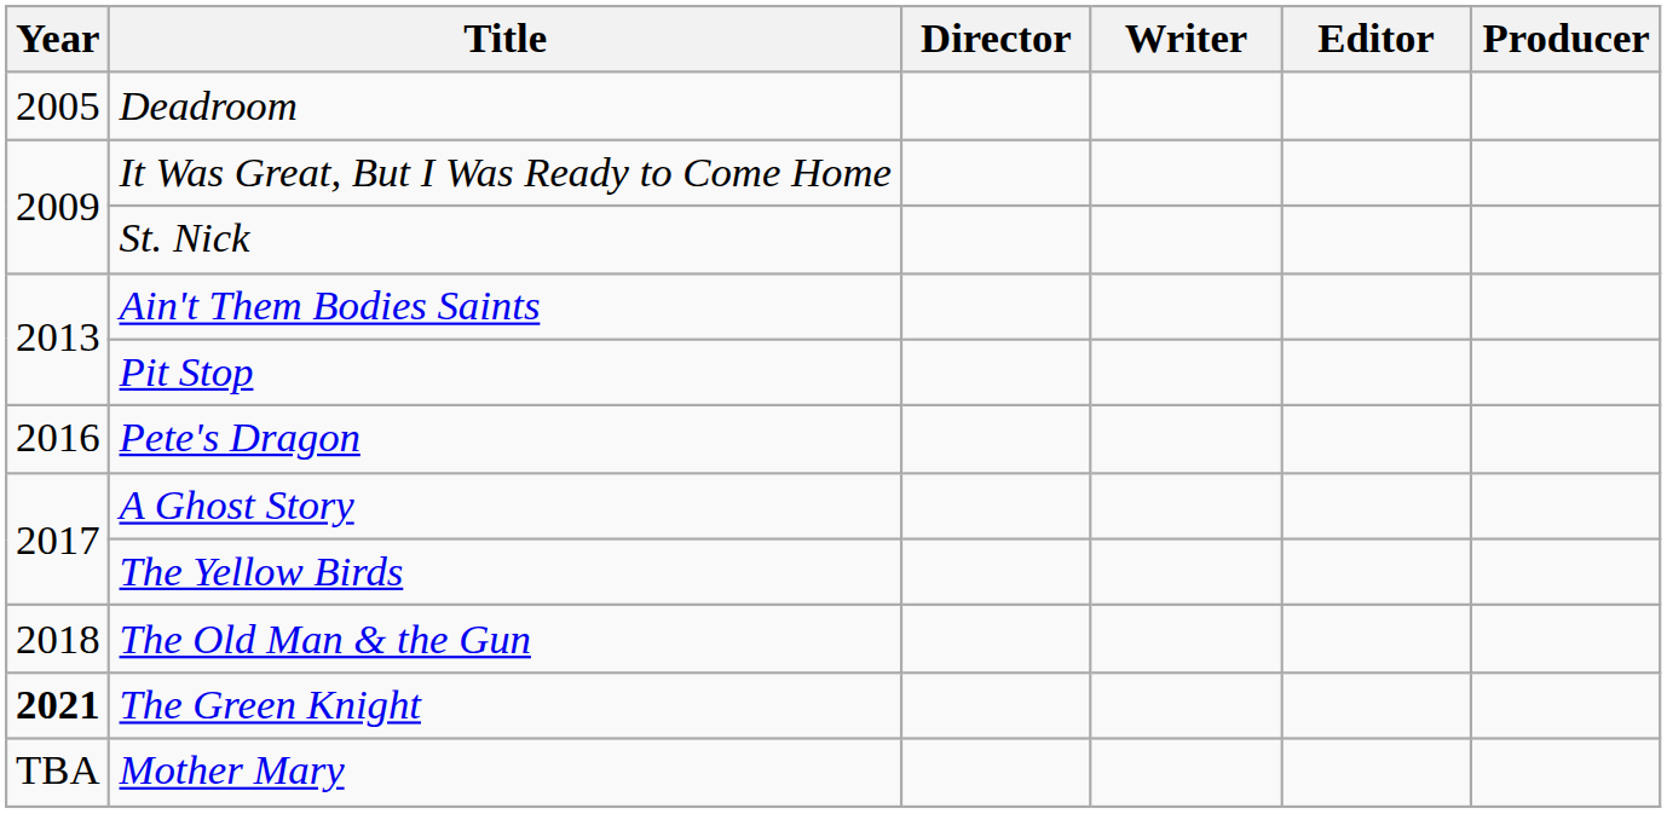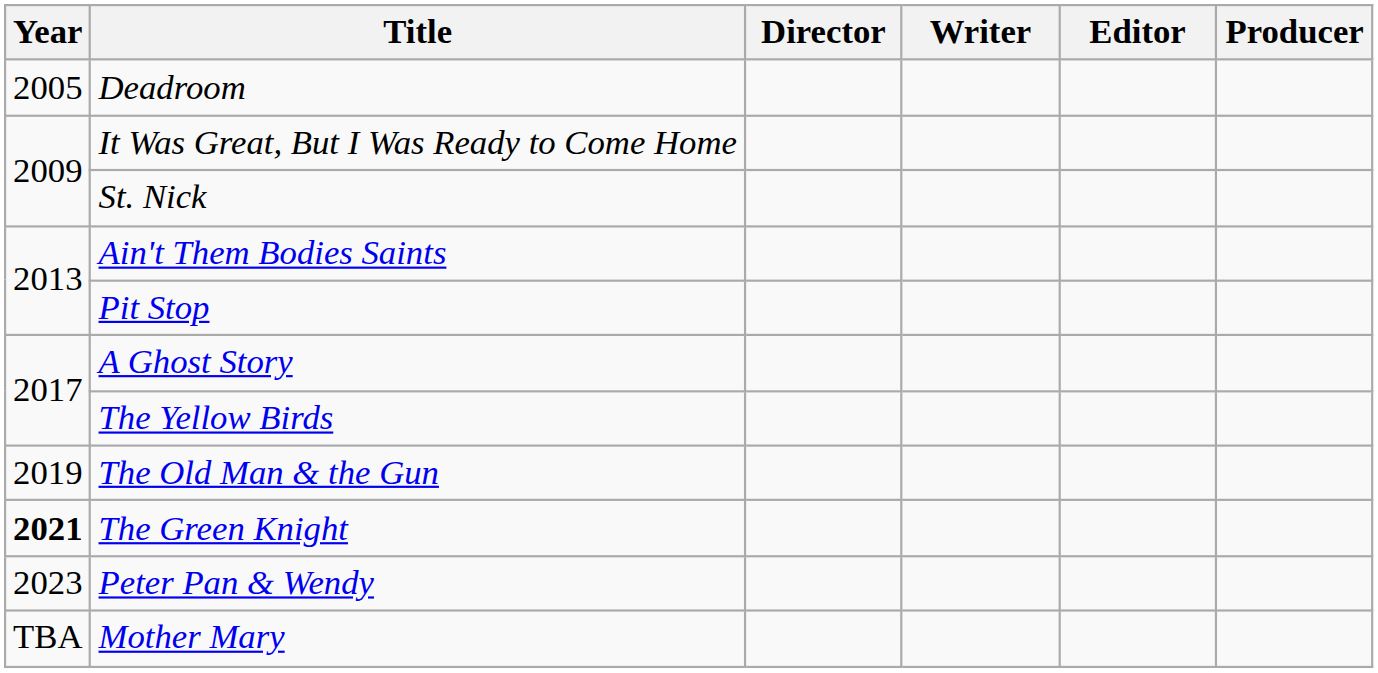- row: 2016 | Pete's Dragon
The Old Man & the Gun | Year: 2018 -> 2019
+ row: 2023 | Peter Pan & Wendy
